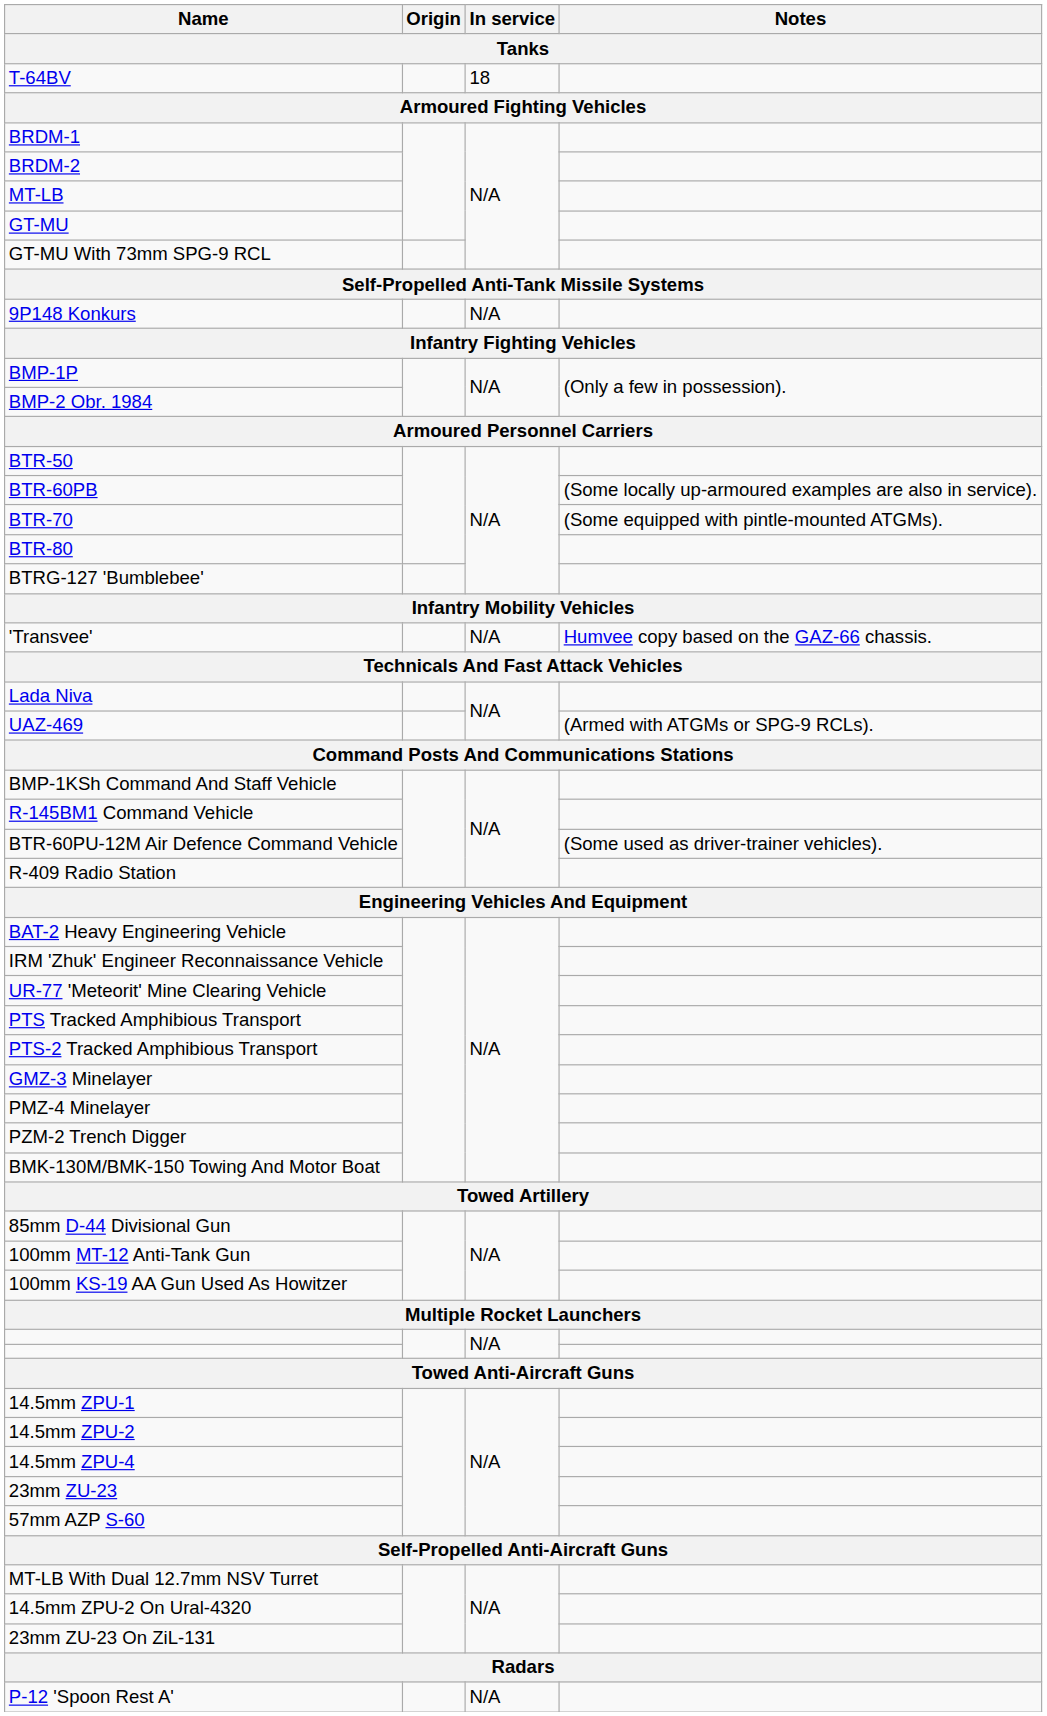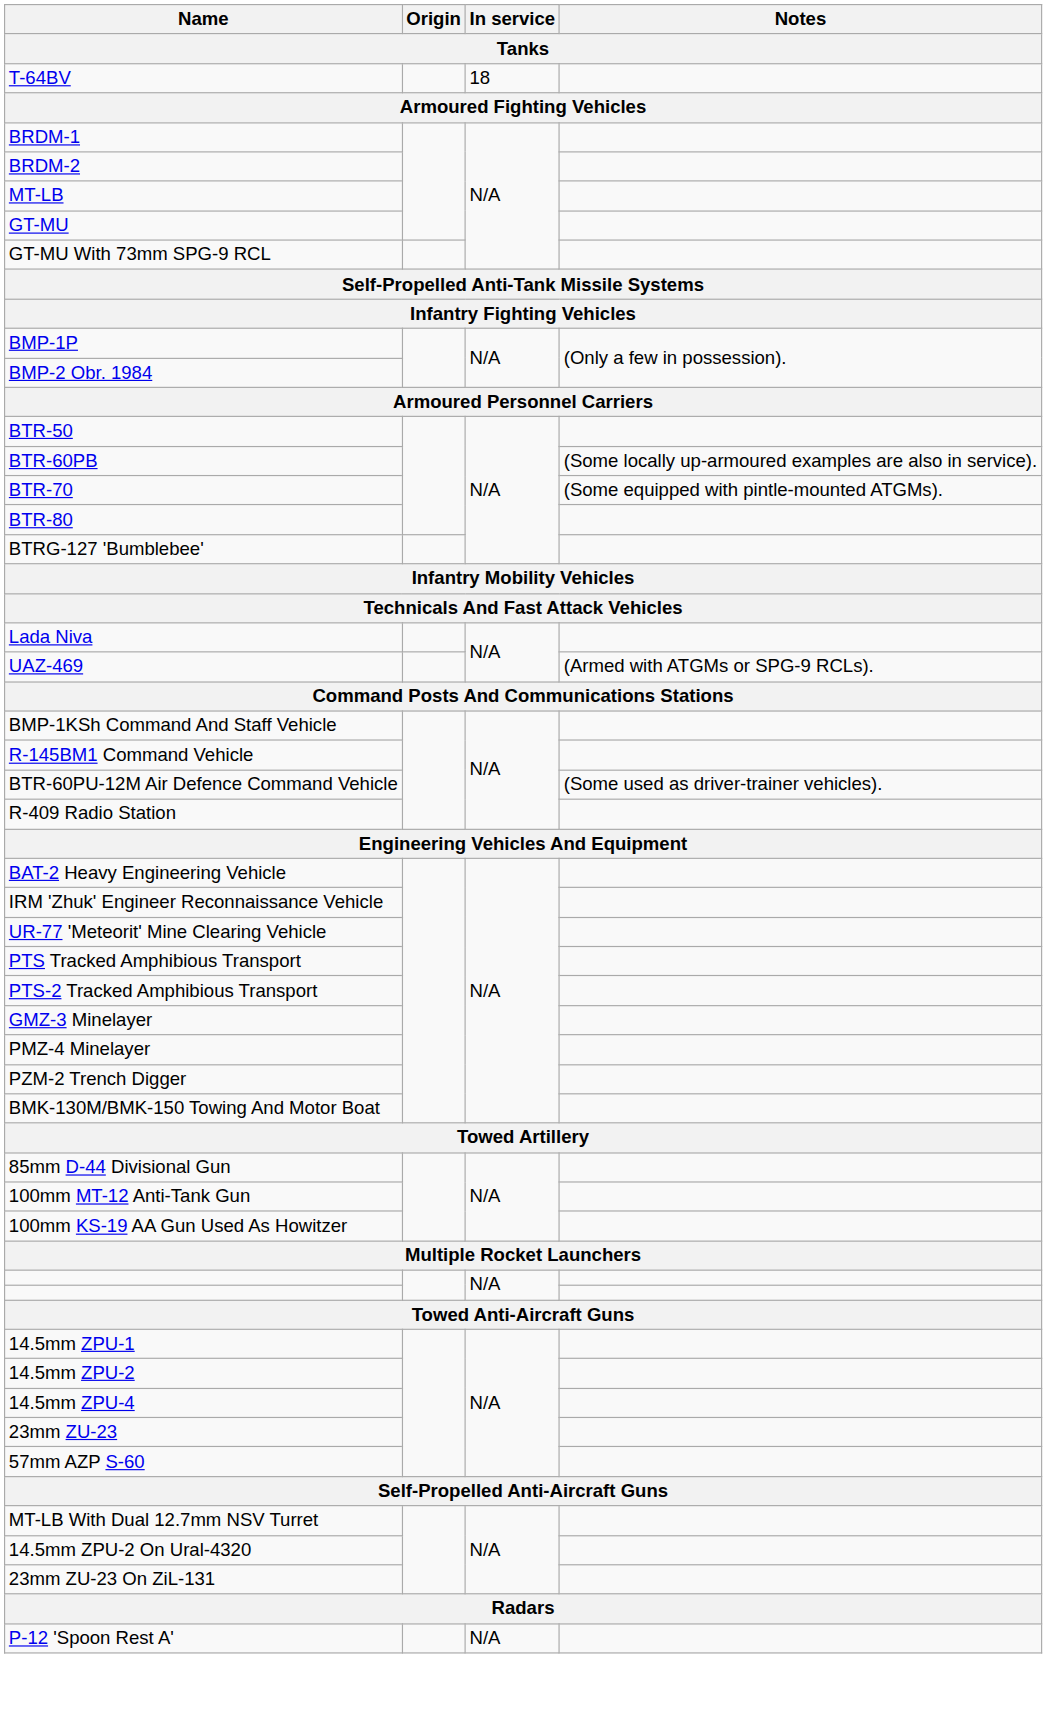- row: 9P148 Konkurs | N/A
- row: 'Transvee' | N/A | Humvee copy based on the GAZ-66 chassis.
